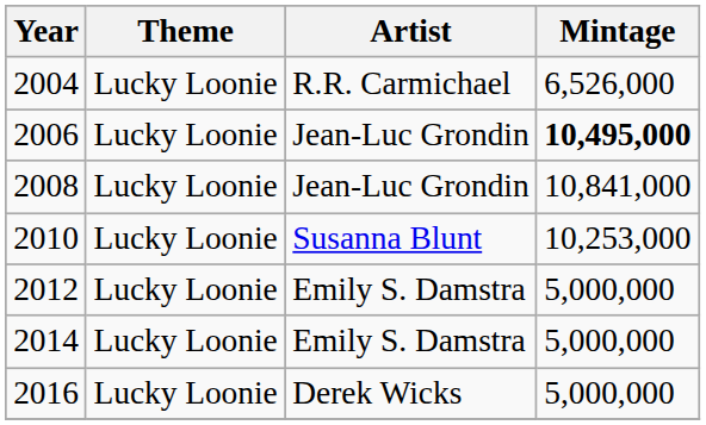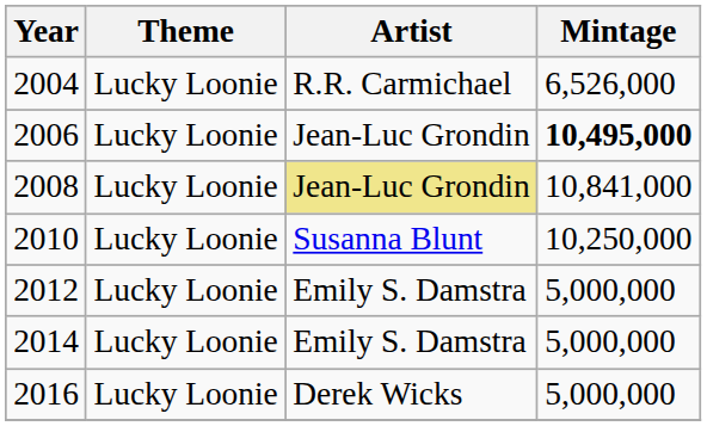2008 | Artist: no background -> khaki background
2010 | Mintage: 10,253,000 -> 10,250,000
